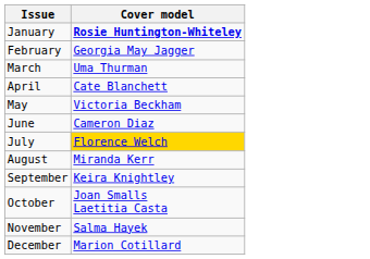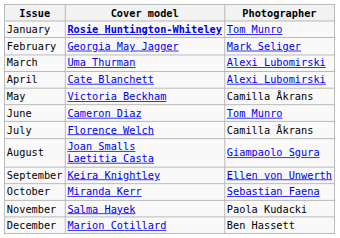+ column: Photographer | Tom Munro | Mark Seliger | Alexi Lubomirski | Alexi Lubomirski | Camilla Åkrans | Tom Munro | Camilla Åkrans | Giampaolo Sgura | Ellen von Unwerth | Sebastian Faena | Paola Kudacki | Ben Hassett
July | Cover model: gold background -> no background
August | Cover model: Miranda Kerr -> Joan Smalls Laetitia Casta
October | Cover model: Joan Smalls Laetitia Casta -> Miranda Kerr
